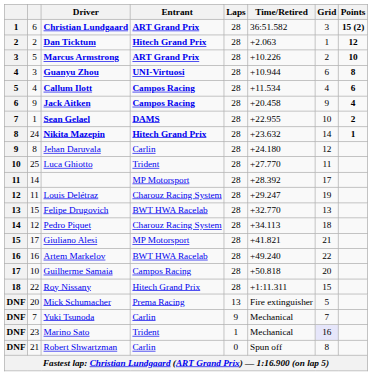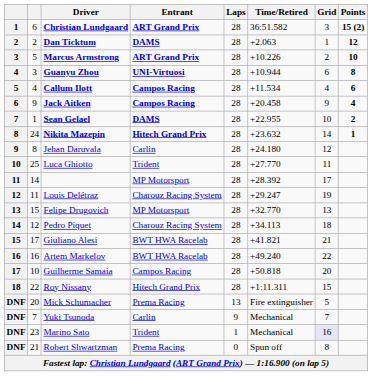Dan Ticktum | Entrant: Hitech Grand Prix -> DAMS
Felipe Drugovich | Entrant: BWT HWA Racelab -> MP Motorsport
Giuliano Alesi | Entrant: MP Motorsport -> BWT HWA Racelab
Robert Shwartzman | Entrant: Carlin -> Prema Racing
